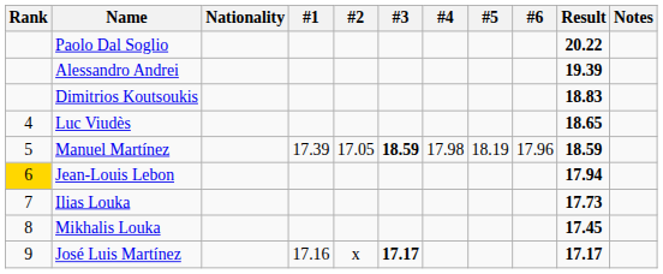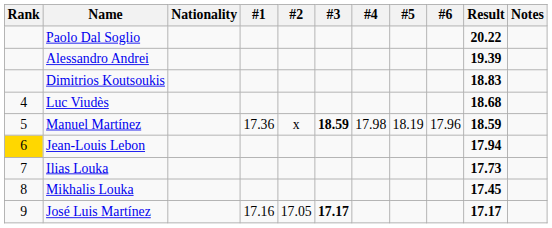Luc Viudès | Result: 18.65 -> 18.68
Manuel Martínez | #1: 17.39 -> 17.36
Manuel Martínez | #2: 17.05 -> x
José Luis Martínez | #2: x -> 17.05
